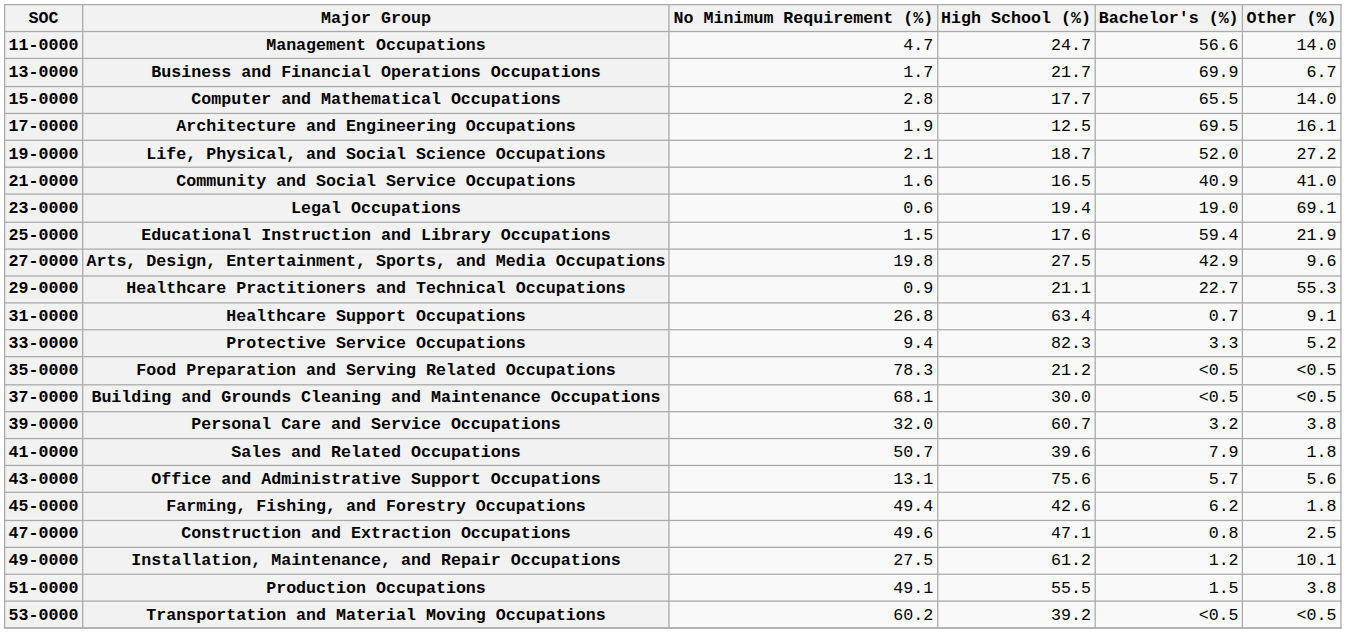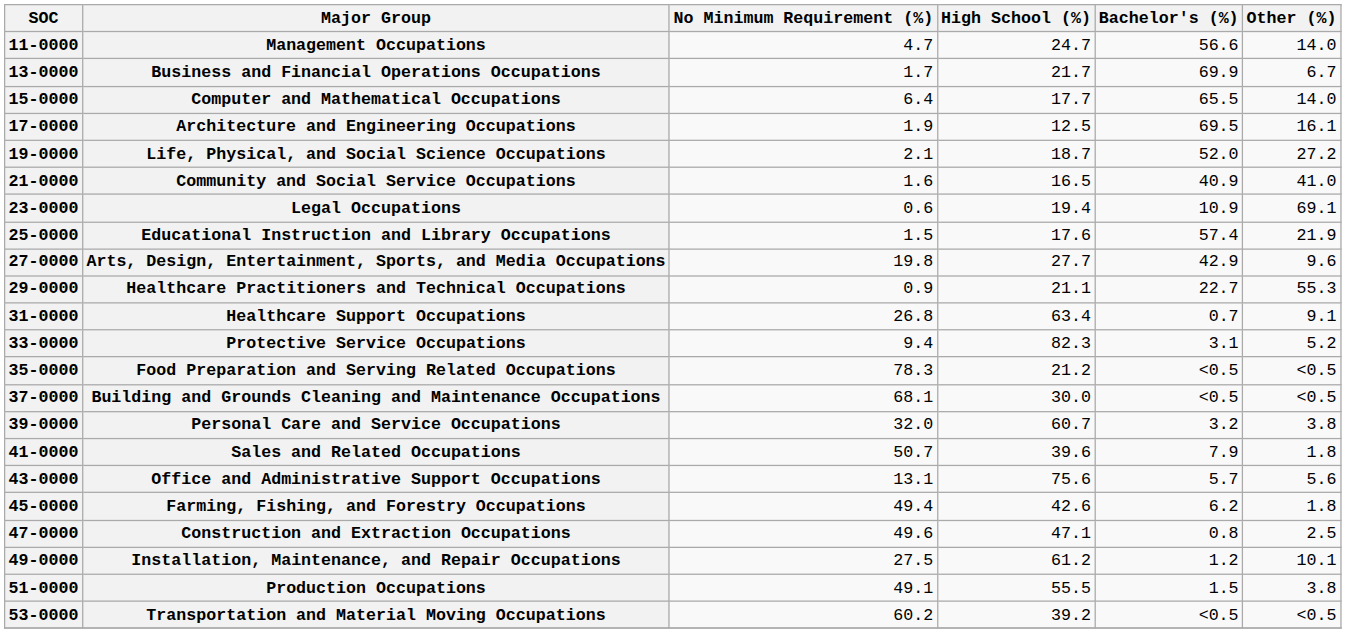Computer and Mathematical Occupations | No Minimum Requirement (%): 2.8 -> 6.4
Legal Occupations | Bachelor's (%): 19.0 -> 10.9
Educational Instruction and Library Occupations | Bachelor's (%): 59.4 -> 57.4
Arts, Design, Entertainment, Sports, and Media Occupations | High School (%): 27.5 -> 27.7
Protective Service Occupations | Bachelor's (%): 3.3 -> 3.1
